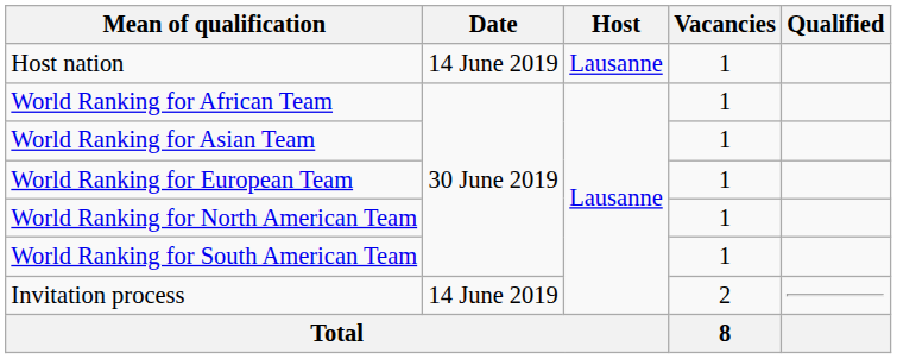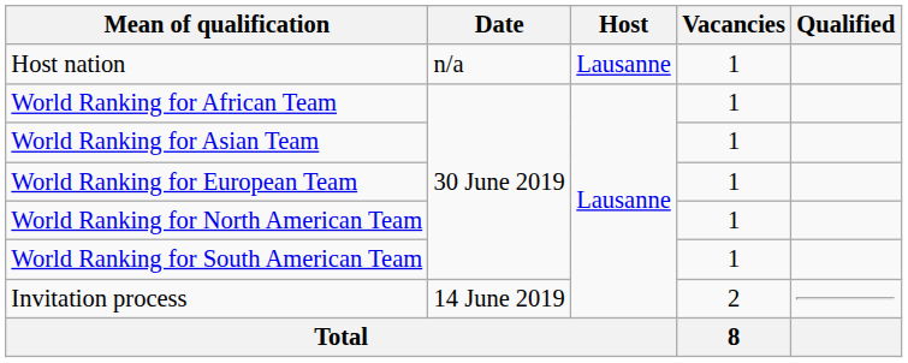Host nation | Date: 14 June 2019 -> n/a
